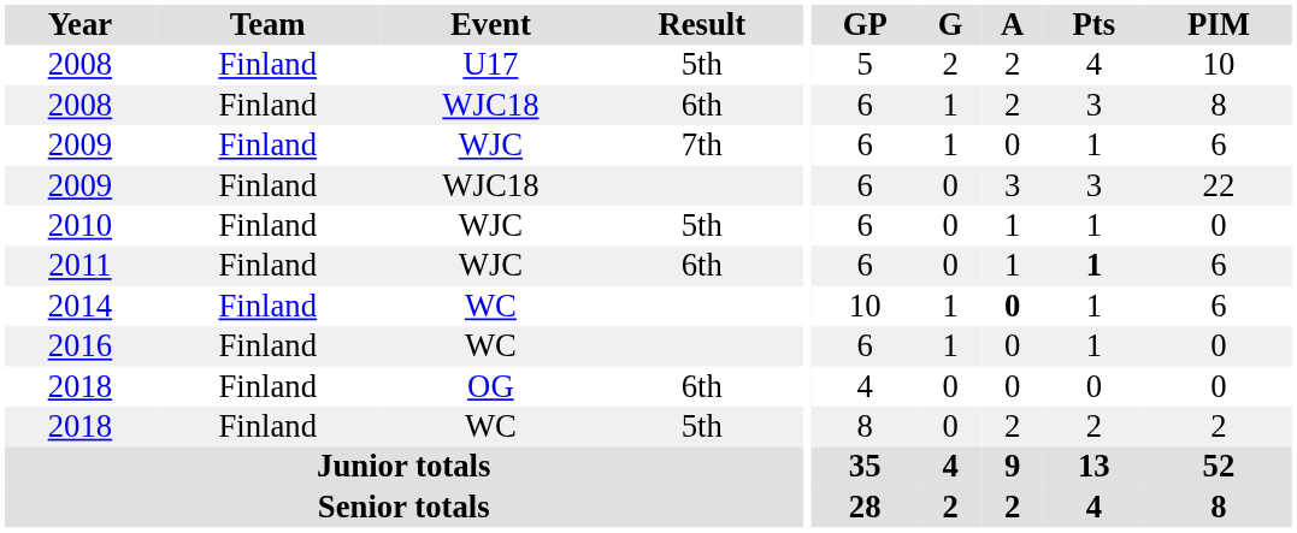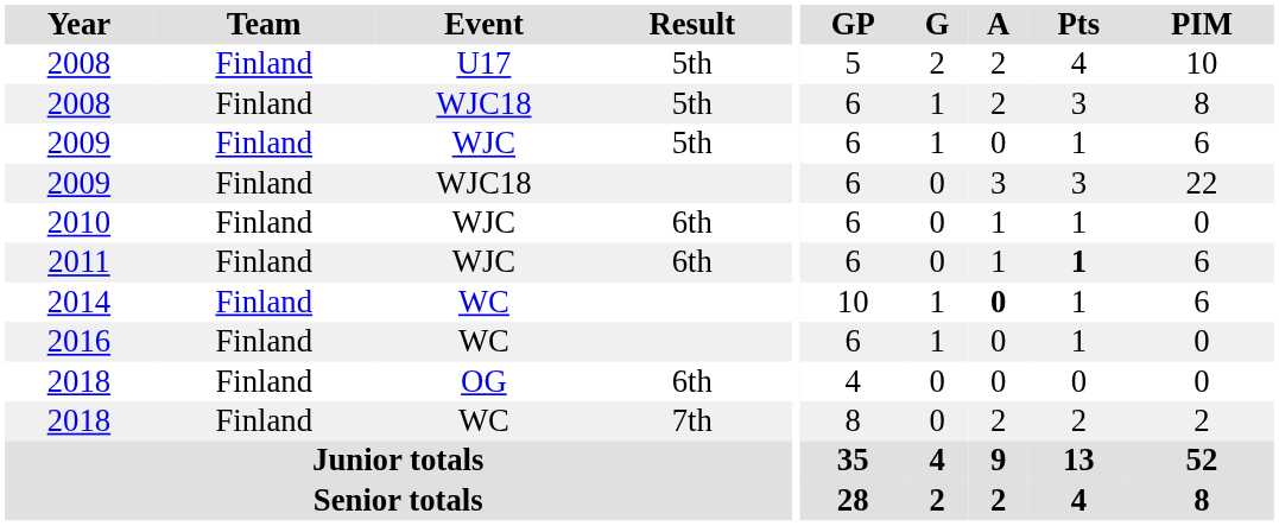2008 / WJC18 | Result: 6th -> 5th
2009 / WJC | Result: 7th -> 5th
2010 | Result: 5th -> 6th
2018 / WC | Result: 5th -> 7th
